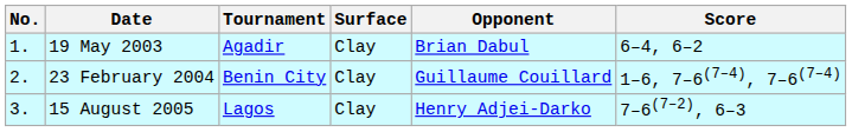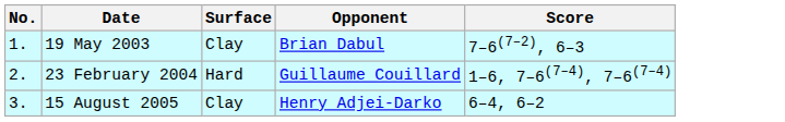- column: Tournament | Agadir | Benin City | Lagos
19 May 2003 | Score: 6–4, 6–2 -> 7–6(7–2), 6–3
23 February 2004 | Surface: Clay -> Hard
15 August 2005 | Score: 7–6(7–2), 6–3 -> 6–4, 6–2
